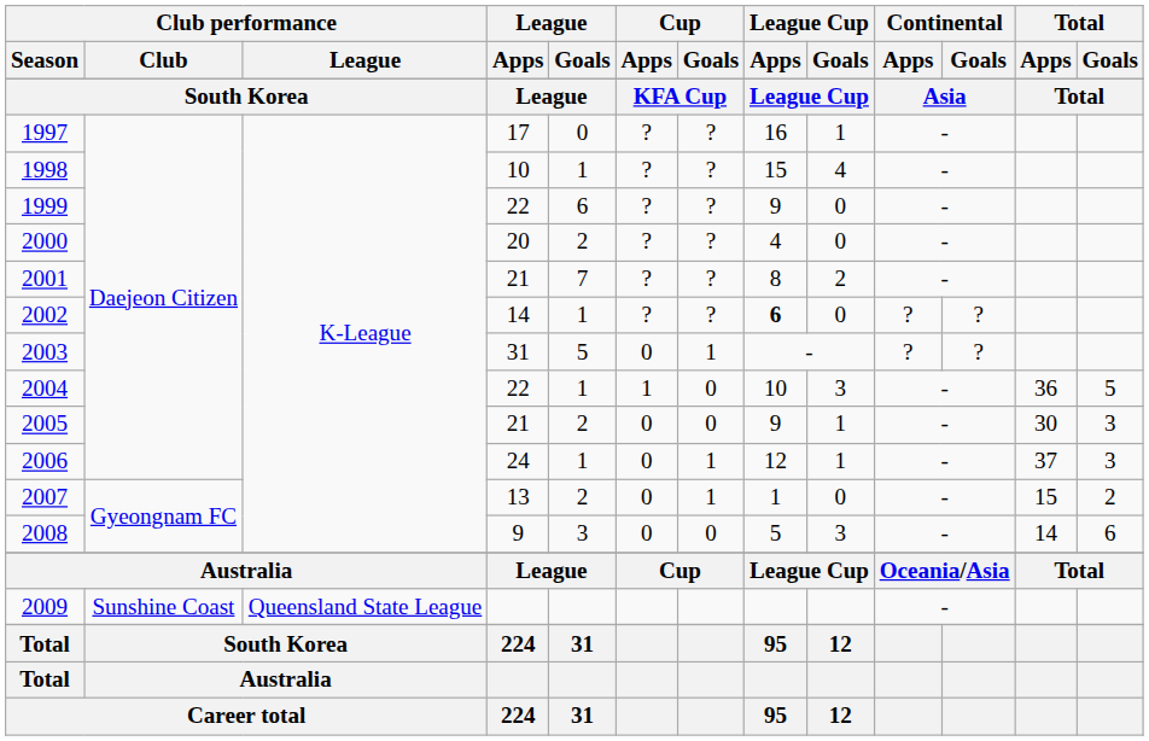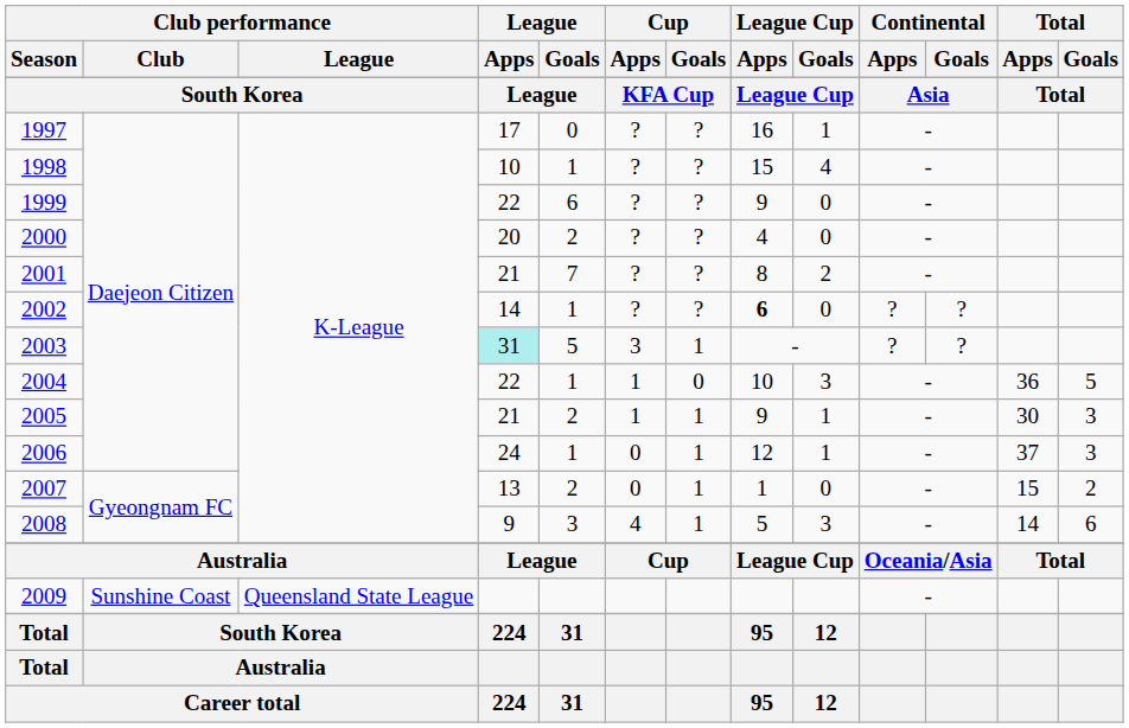2003 | League / Apps: no background -> paleturquoise background
2003 | Cup / Apps: 0 -> 3
2005 | Cup / Apps: 0 -> 1
2005 | Cup / Goals: 0 -> 1
2008 | Cup / Apps: 0 -> 4
2008 | Cup / Goals: 0 -> 1
